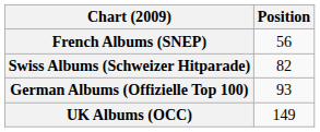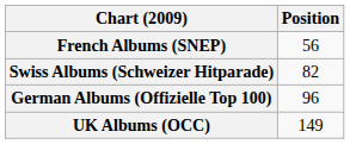German Albums (Offizielle Top 100) | Position: 93 -> 96
